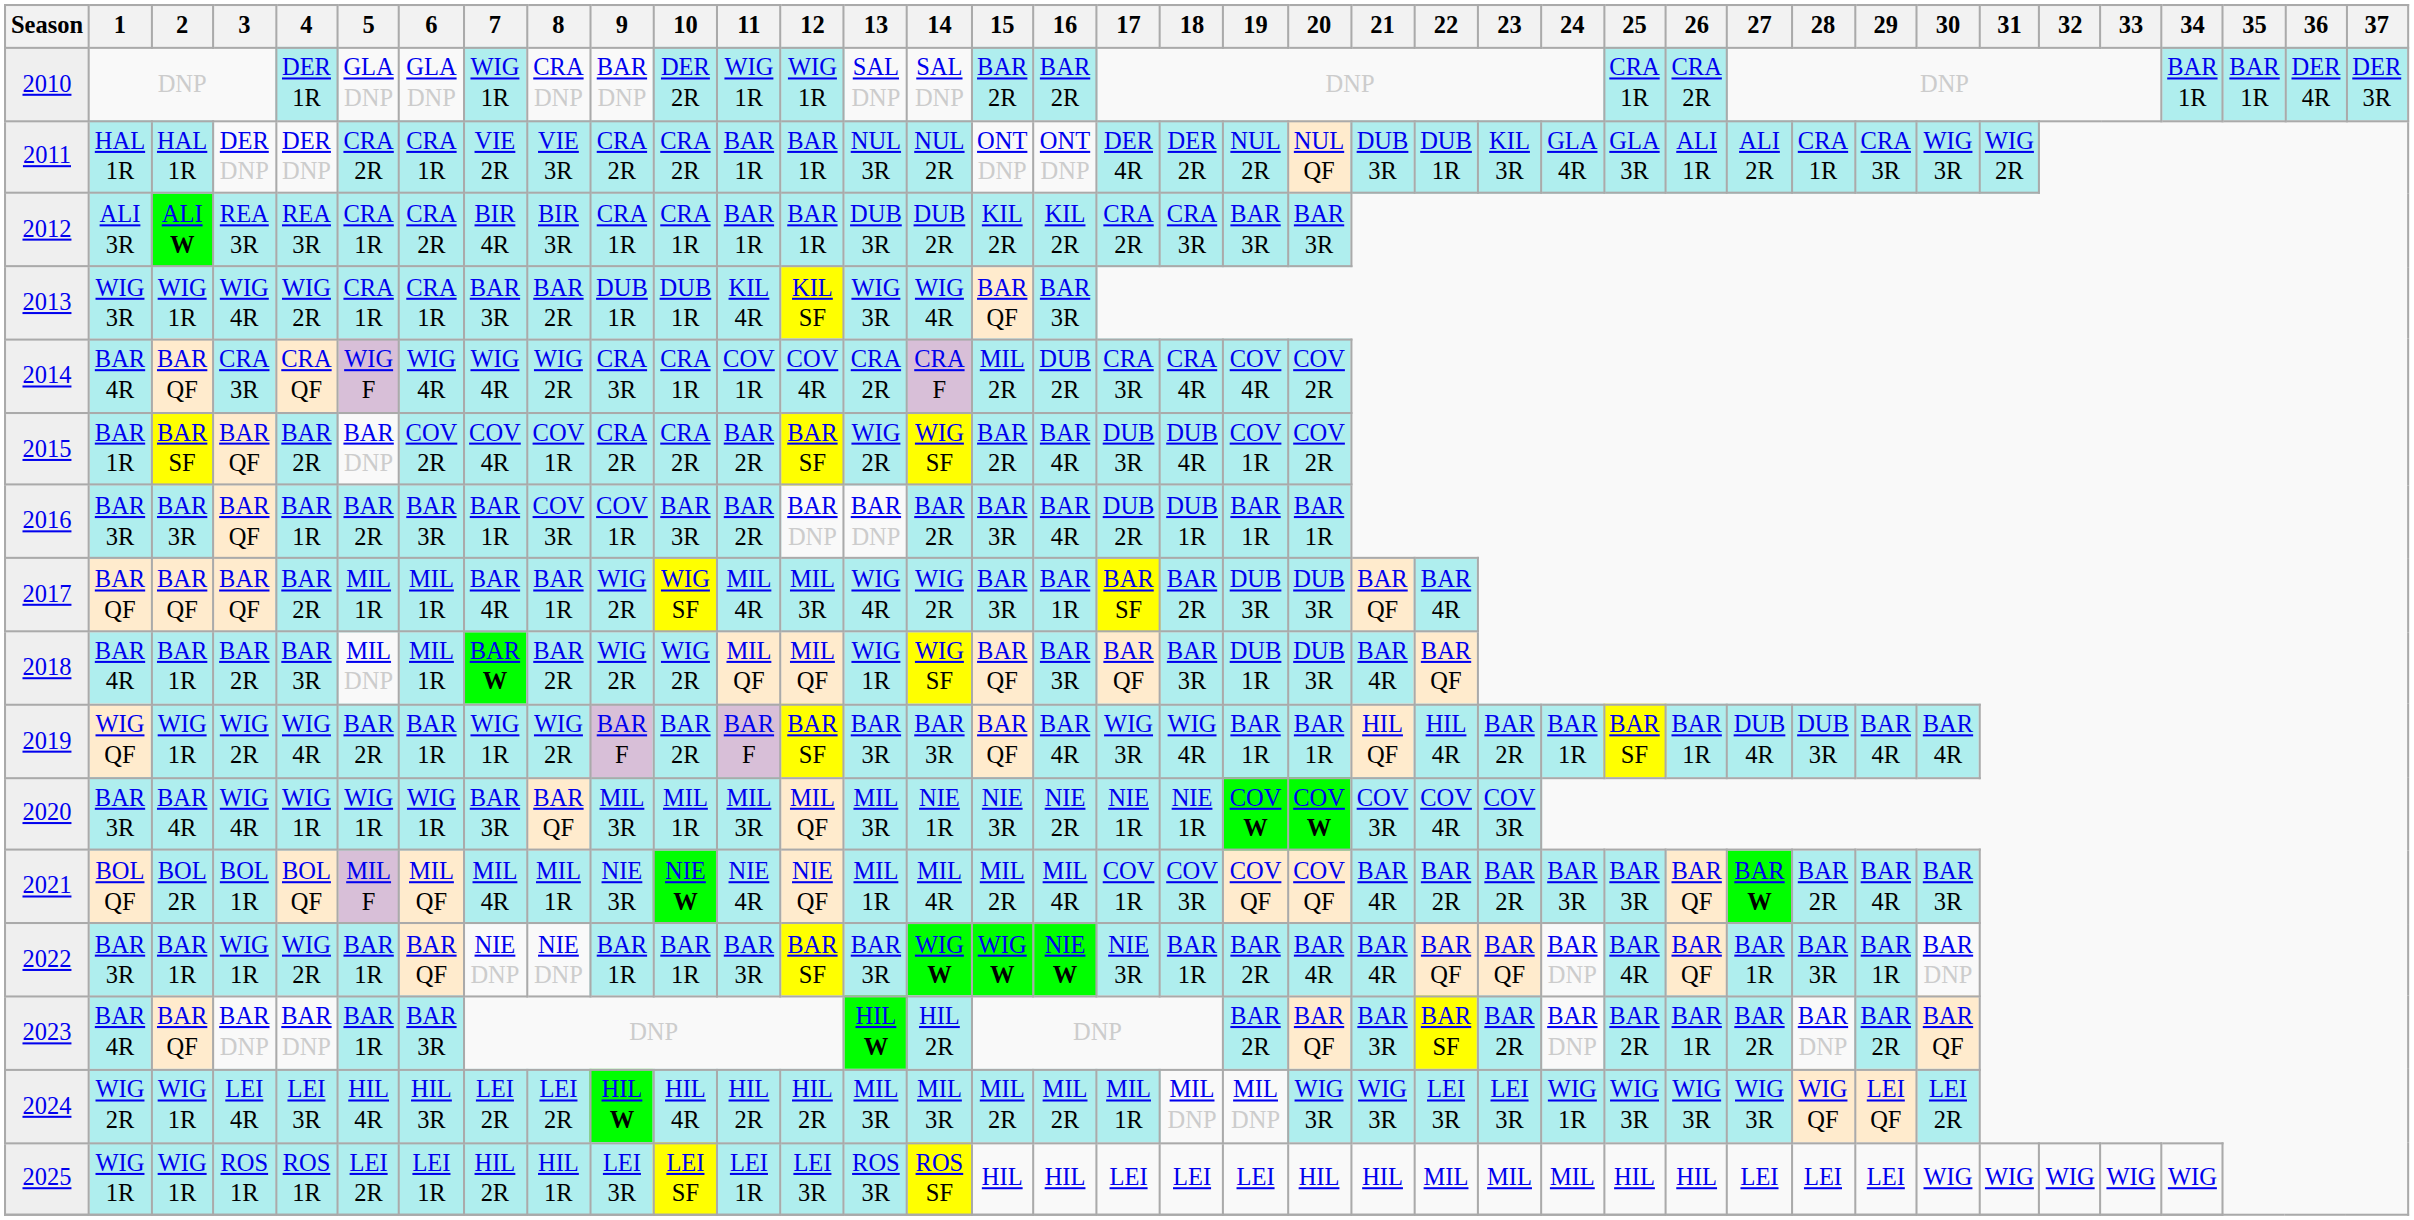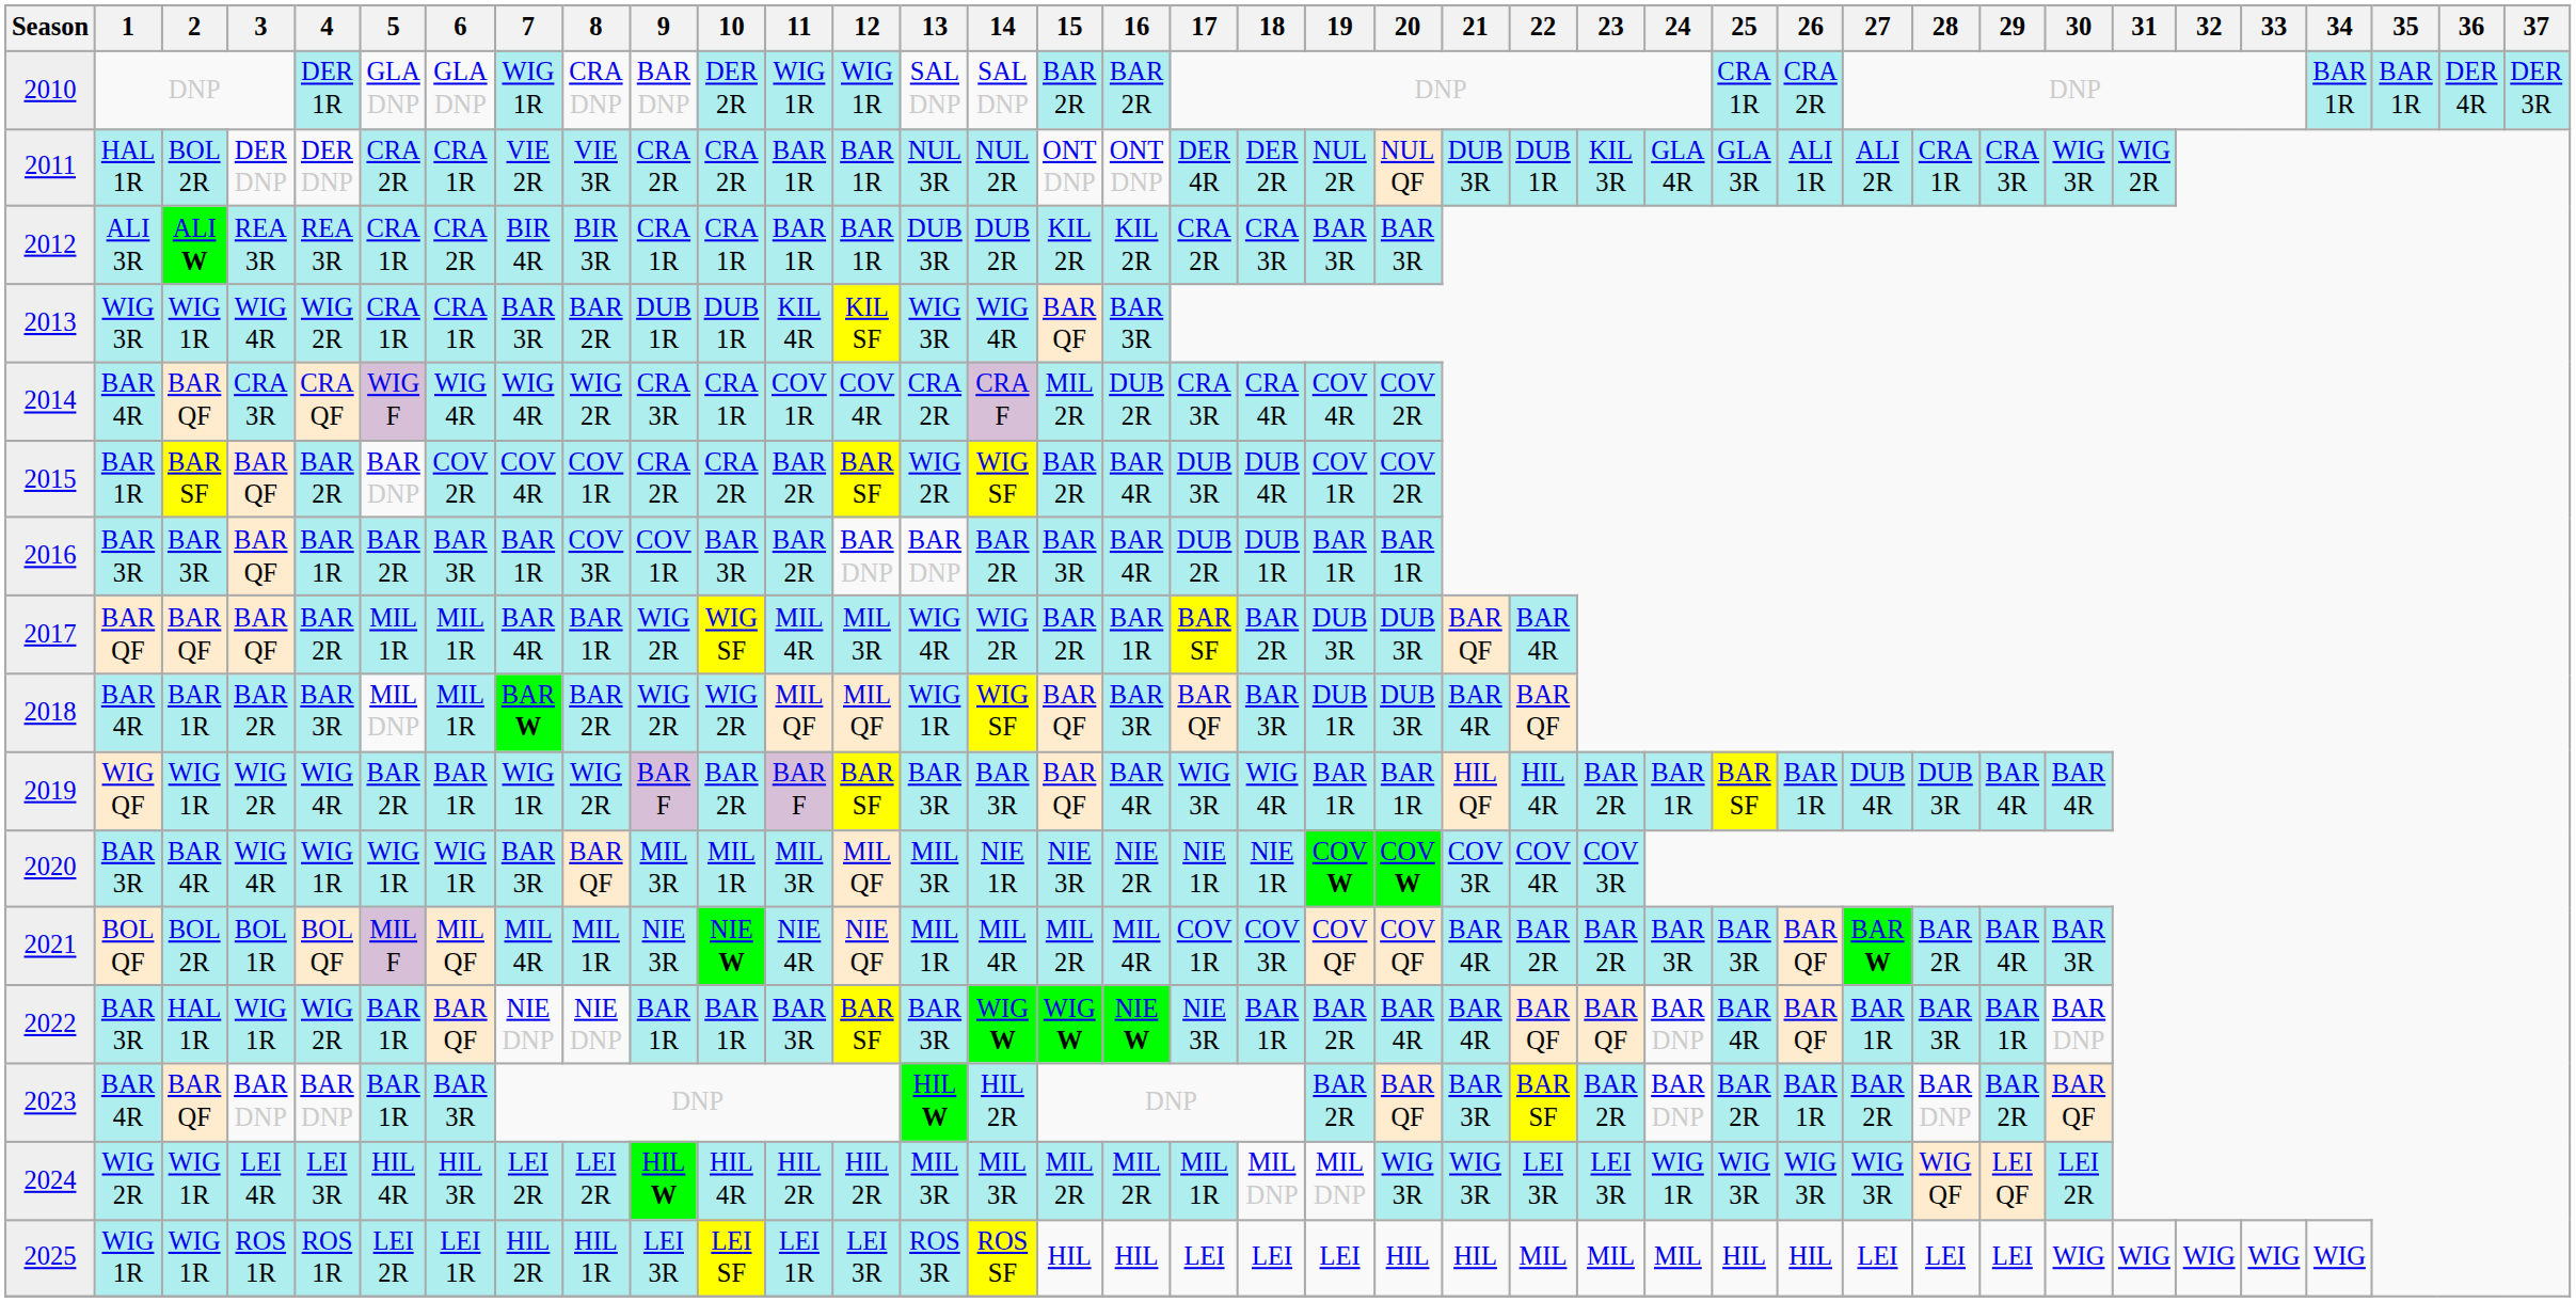2011 | 2: HAL 1R -> BOL 2R
2017 | 15: BAR 3R -> BAR 2R
2022 | 2: BAR 1R -> HAL 1R
